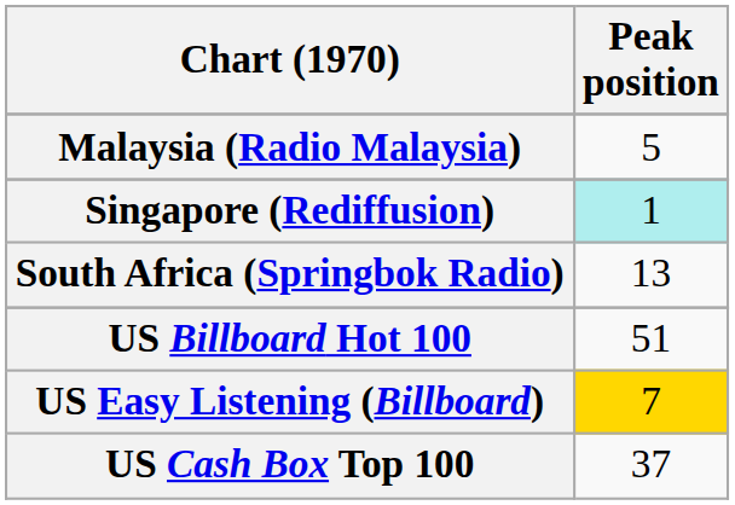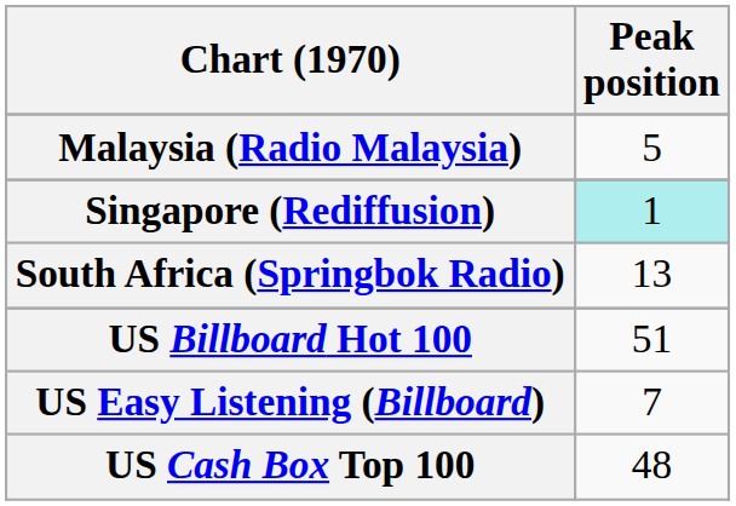US Easy Listening (Billboard) | Peak position: gold background -> no background
US Cash Box Top 100 | Peak position: 37 -> 48
